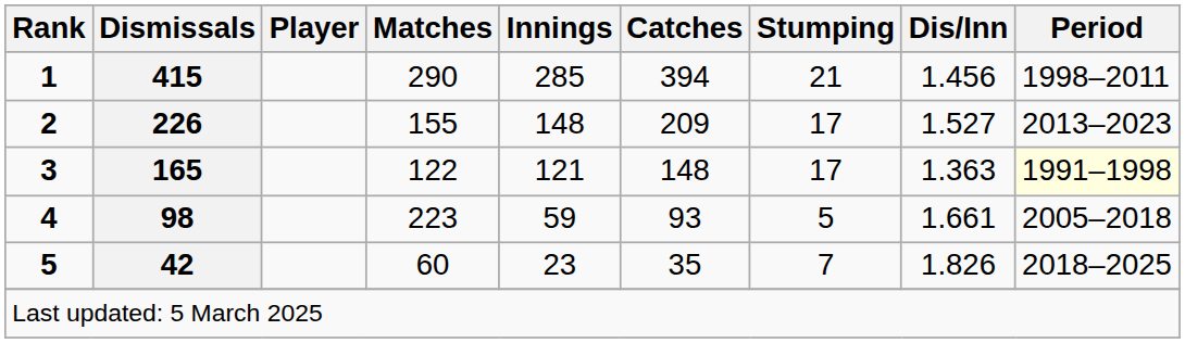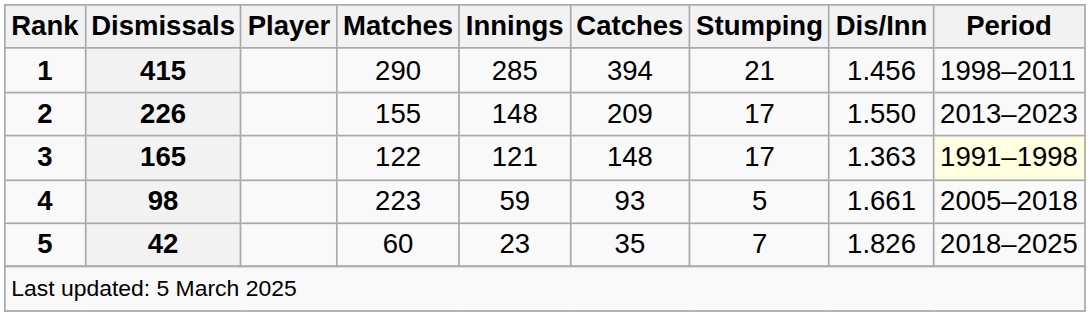2 | Dis/Inn: 1.527 -> 1.550
